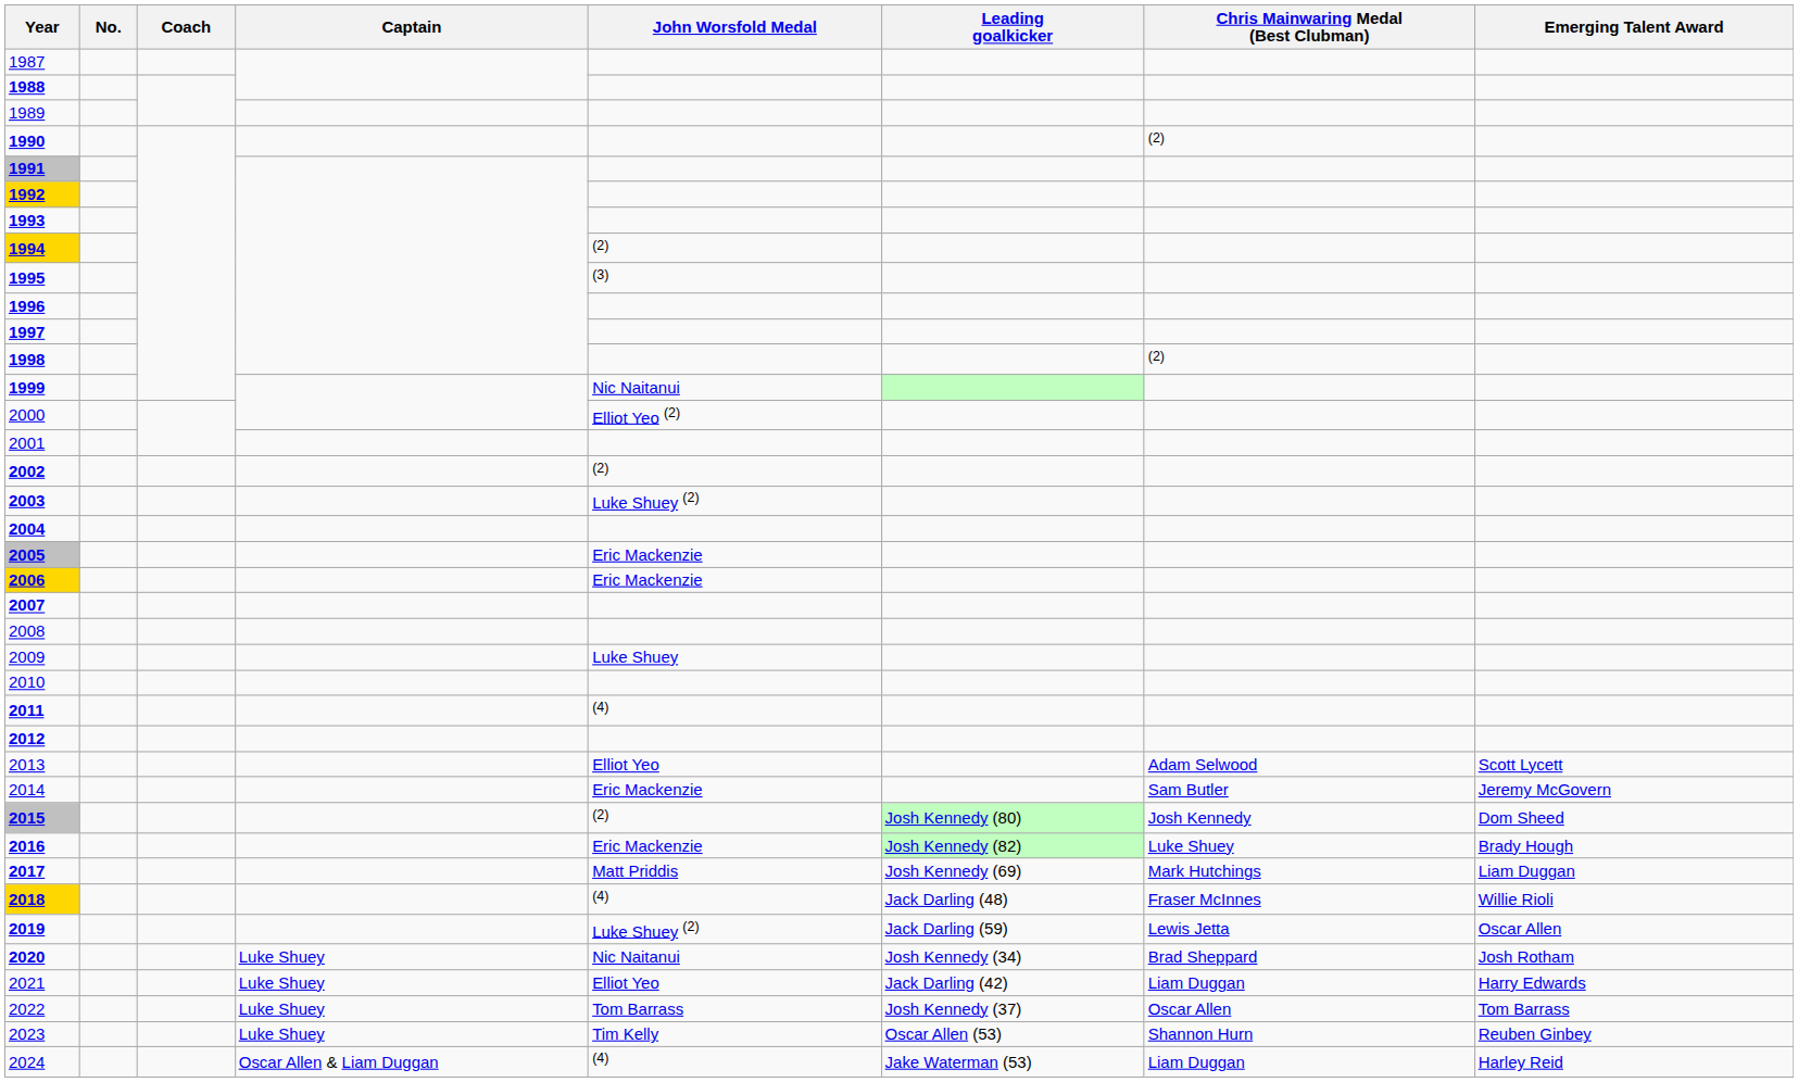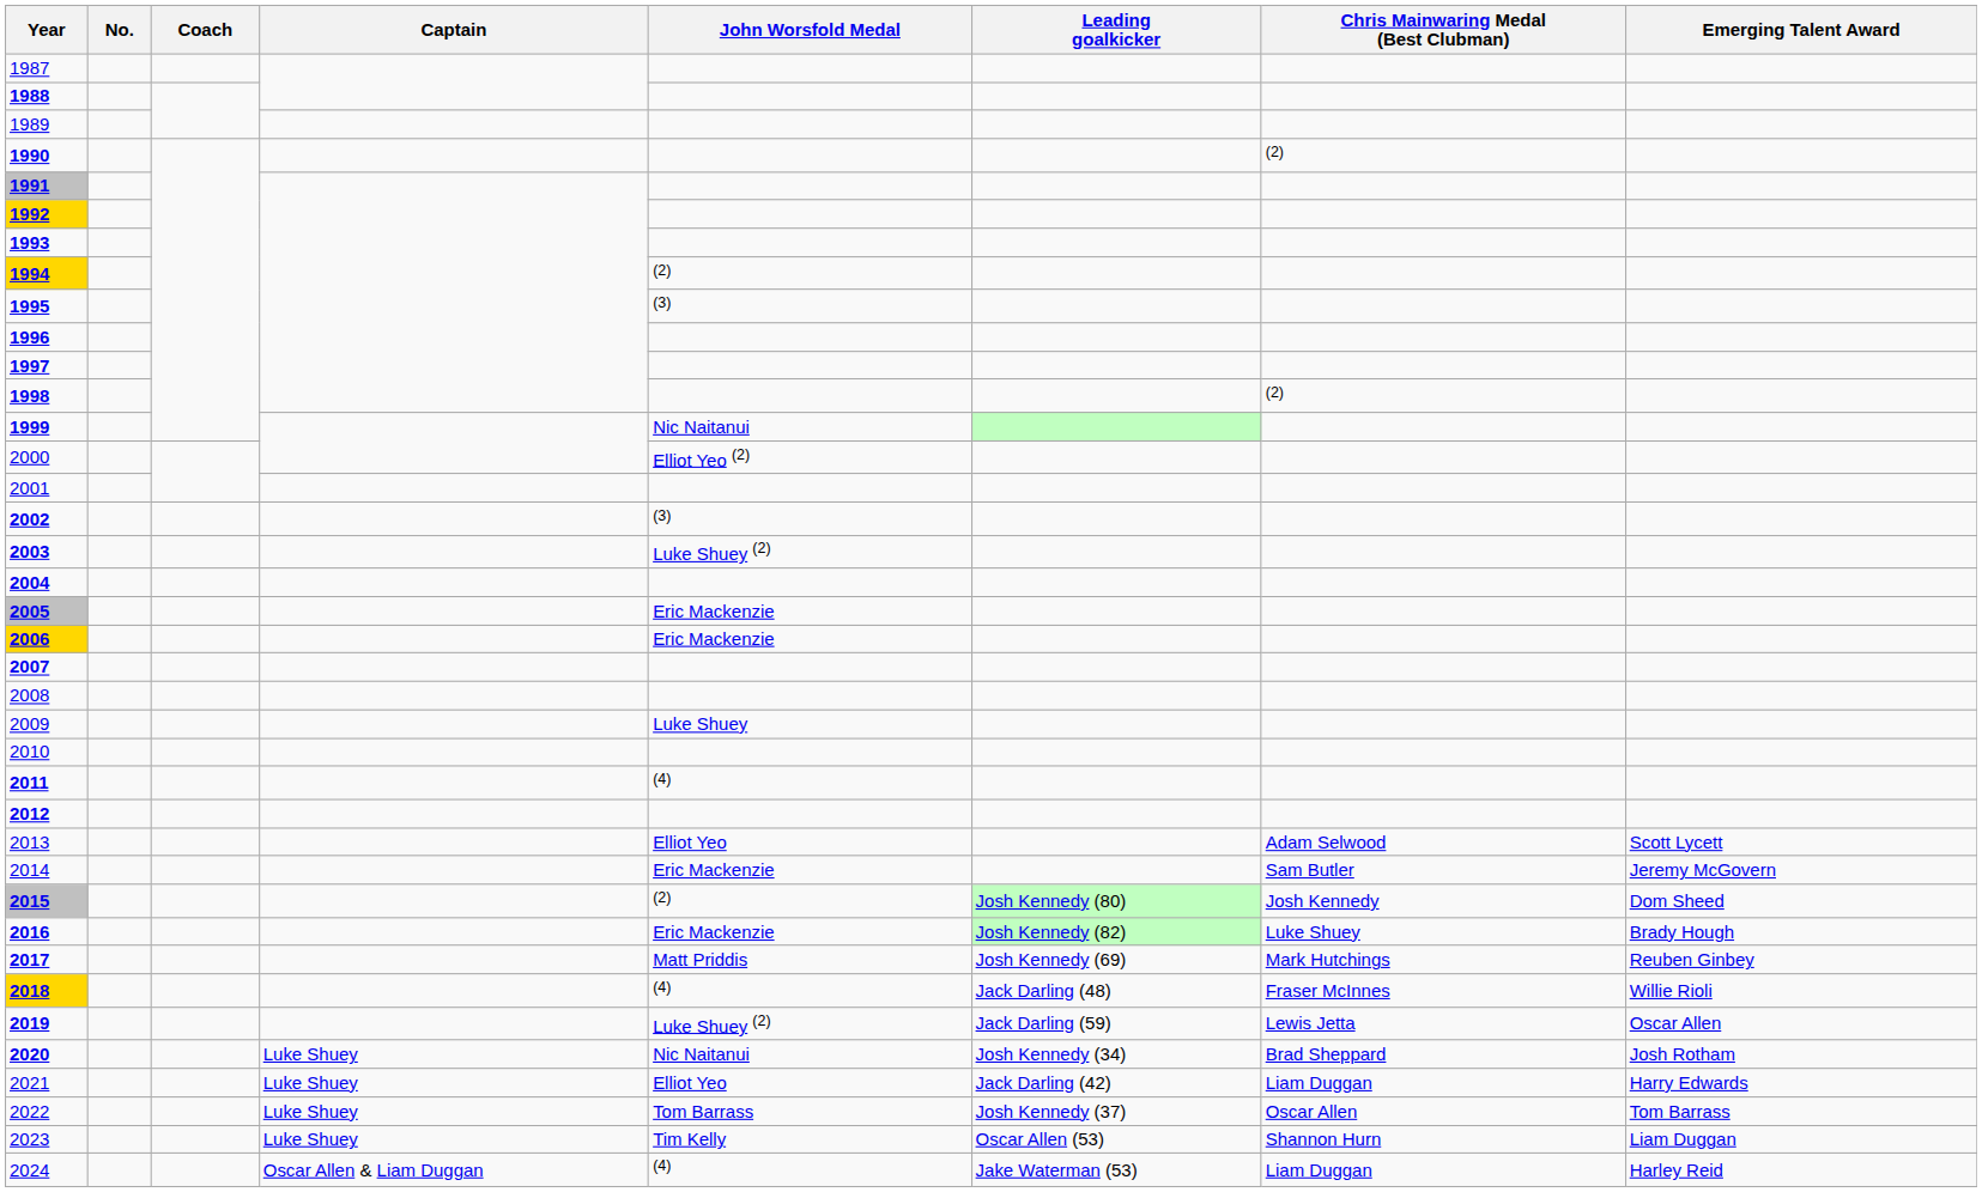2002 | John Worsfold Medal: (2) -> (3)
2017 | Emerging Talent Award: Liam Duggan -> Reuben Ginbey
2023 | Emerging Talent Award: Reuben Ginbey -> Liam Duggan
